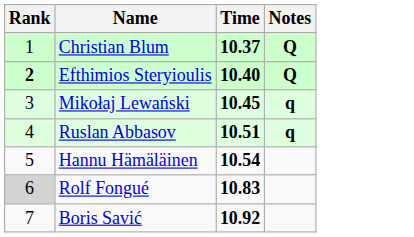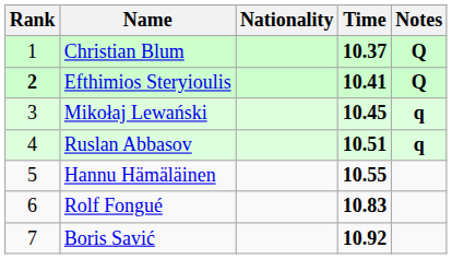+ column: Nationality
Efthimios Steryioulis | Time: 10.40 -> 10.41
Hannu Hämäläinen | Time: 10.54 -> 10.55
Rolf Fongué | Rank: lightgrey background -> no background
